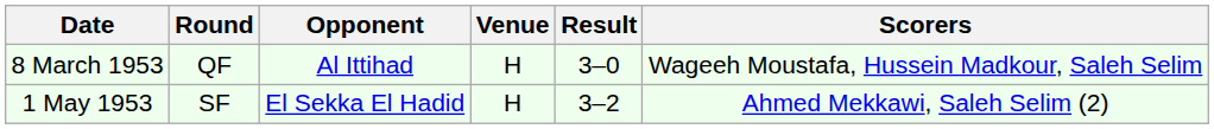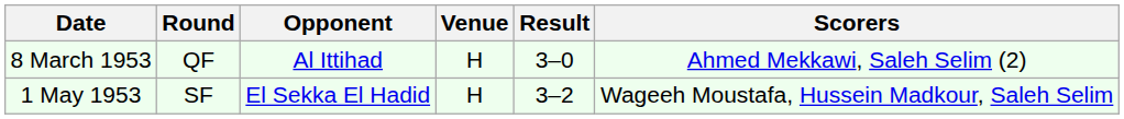8 March 1953 | Scorers: Wageeh Moustafa, Hussein Madkour, Saleh Selim -> Ahmed Mekkawi, Saleh Selim (2)
1 May 1953 | Scorers: Ahmed Mekkawi, Saleh Selim (2) -> Wageeh Moustafa, Hussein Madkour, Saleh Selim
